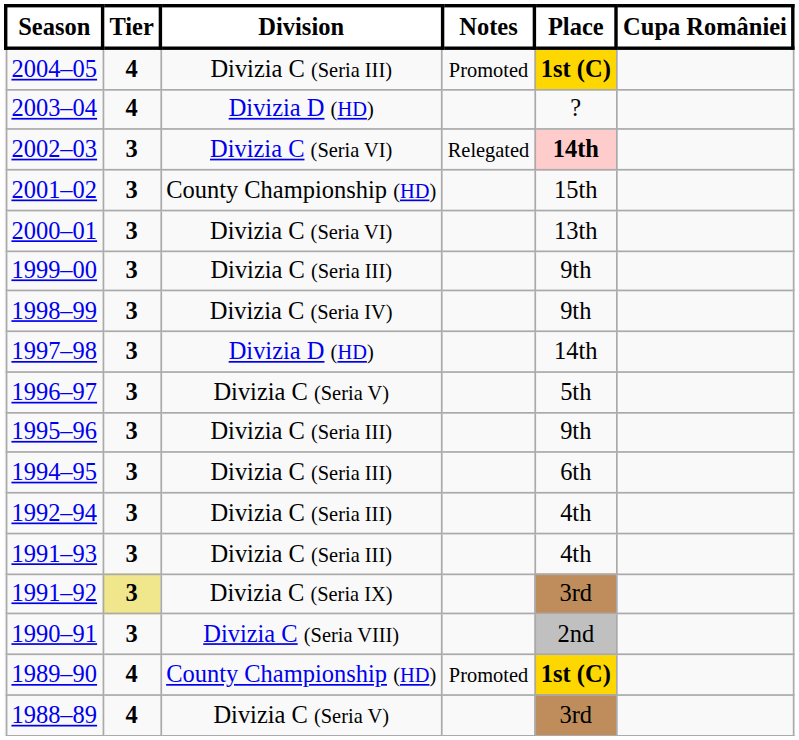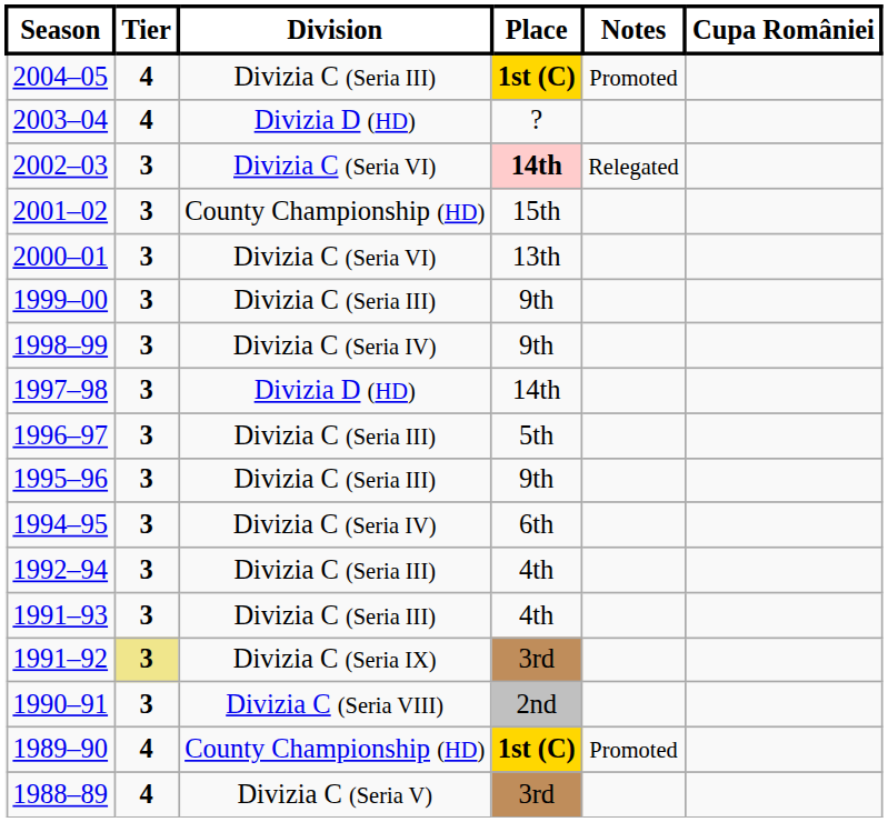columns swapped: Place <-> Notes
1996–97 | Division: Divizia C (Seria V) -> Divizia C (Seria III)
1994–95 | Division: Divizia C (Seria III) -> Divizia C (Seria IV)
